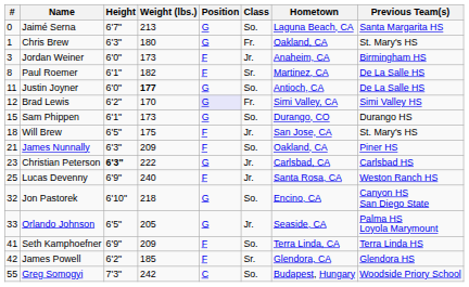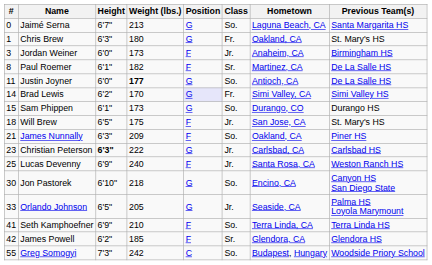Brad Lewis | #: 12 -> 14
Jon Pastorek | #: 32 -> 30
Seth Kamphoefner | Weight (lbs.): 209 -> 210
